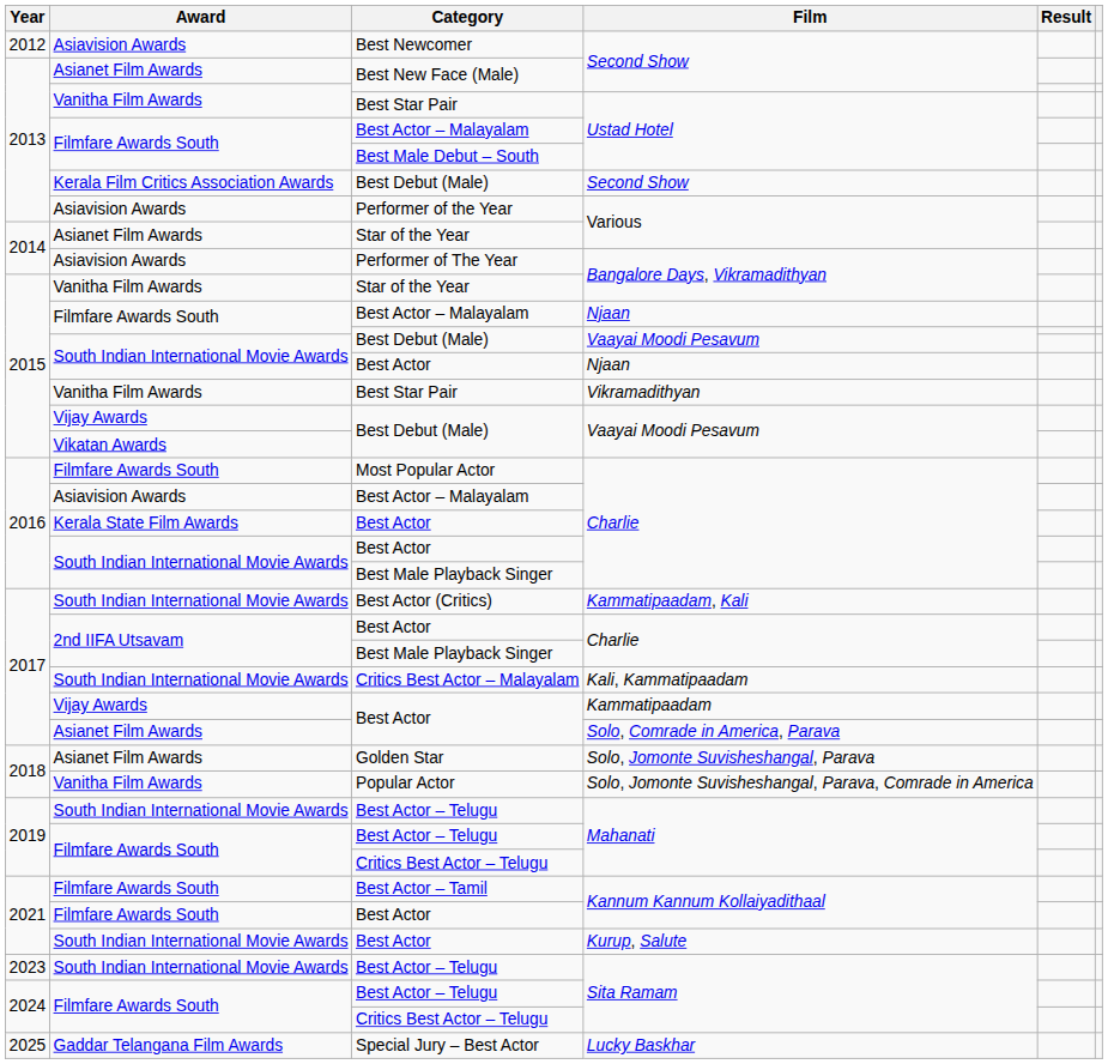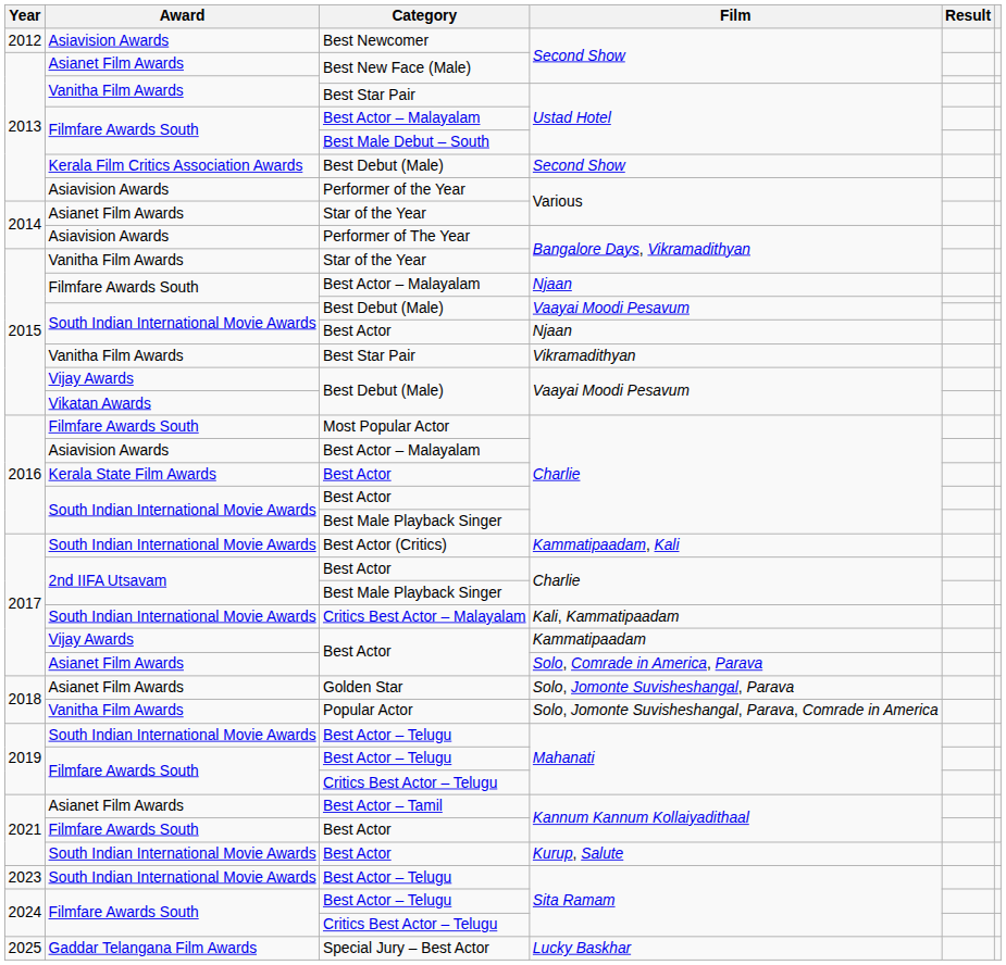Best Actor – Tamil | Award: Filmfare Awards South -> Asianet Film Awards
